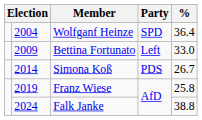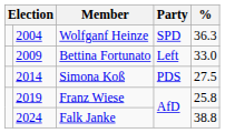Wolfganf Heinze | %: 36.4 -> 36.3
Simona Koß | %: 26.7 -> 27.5
